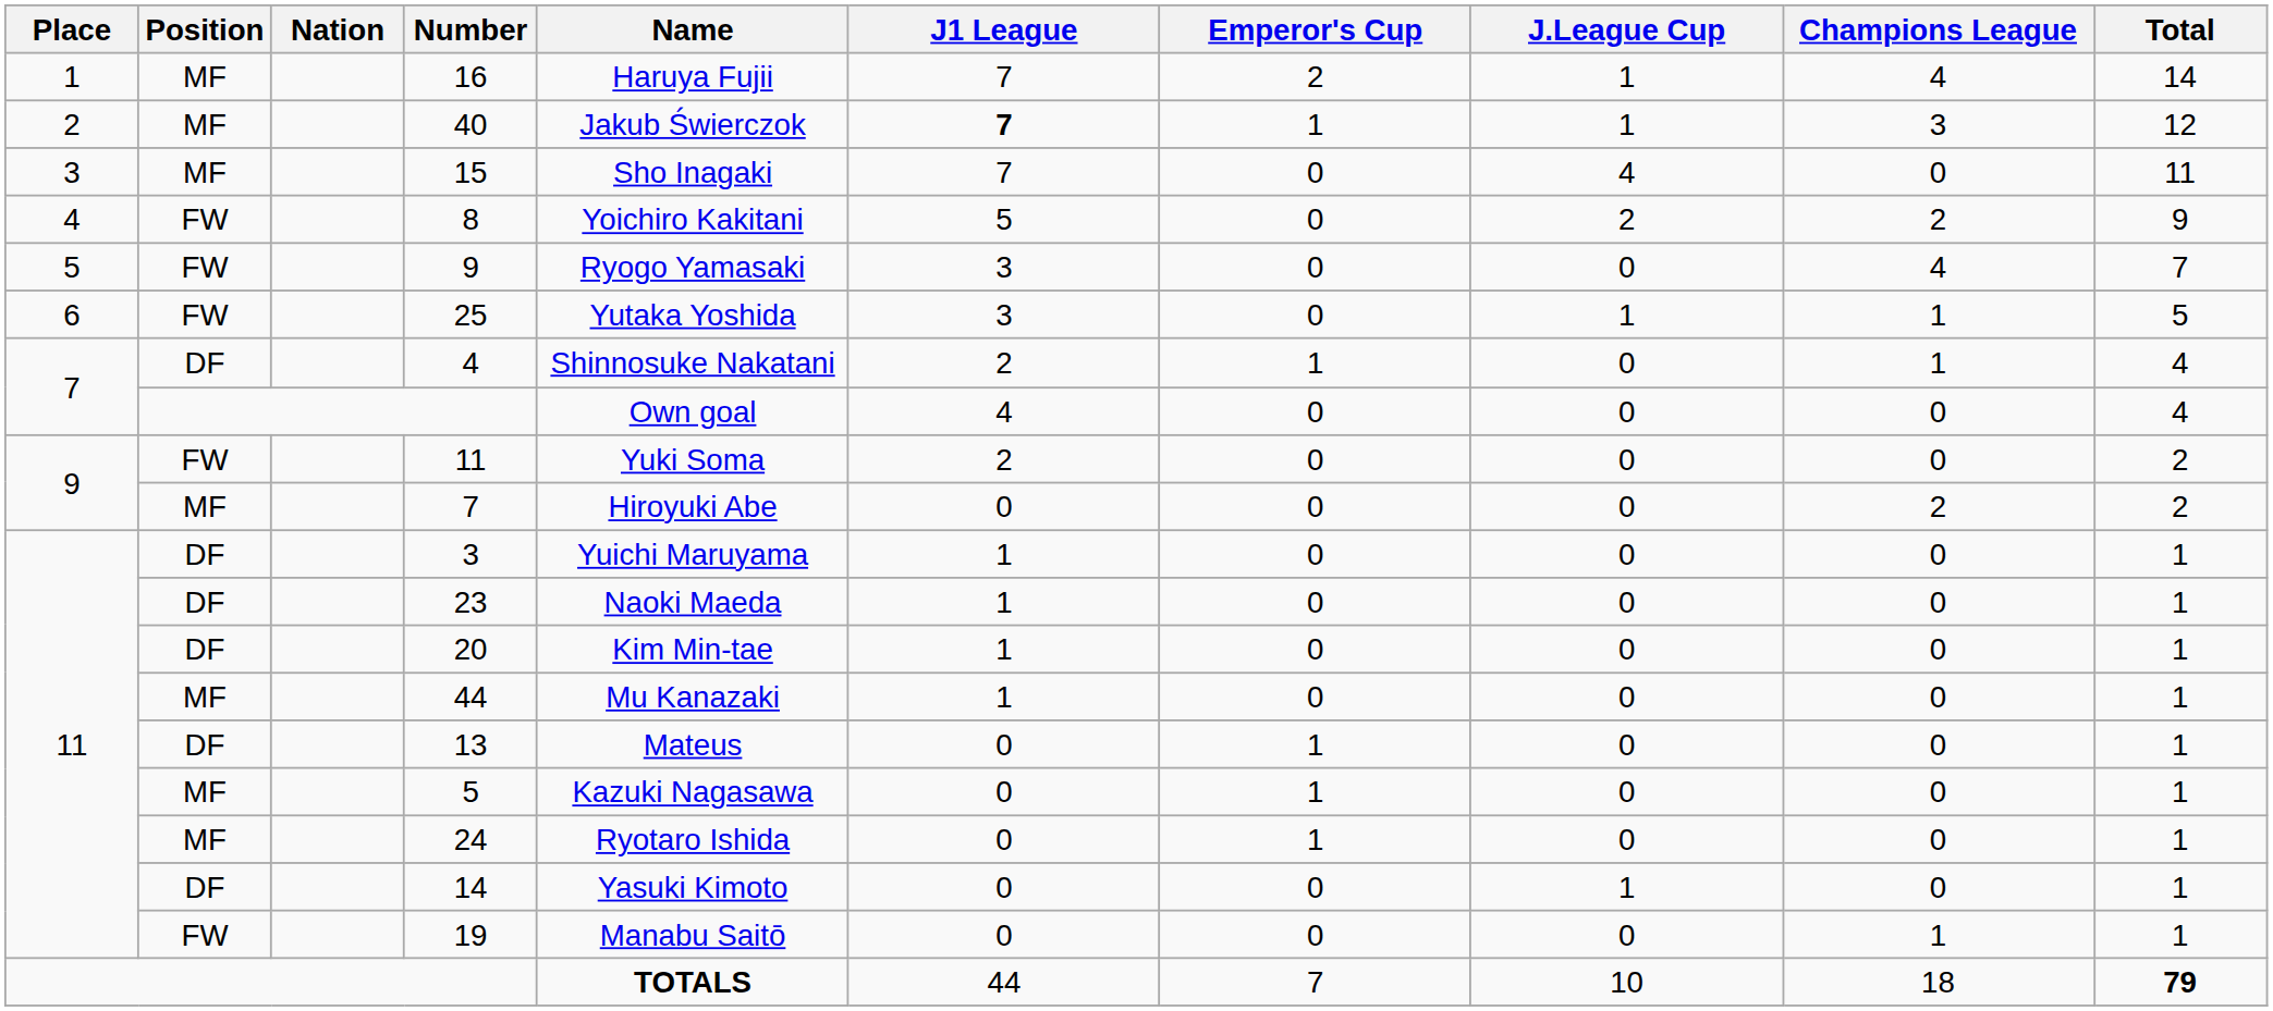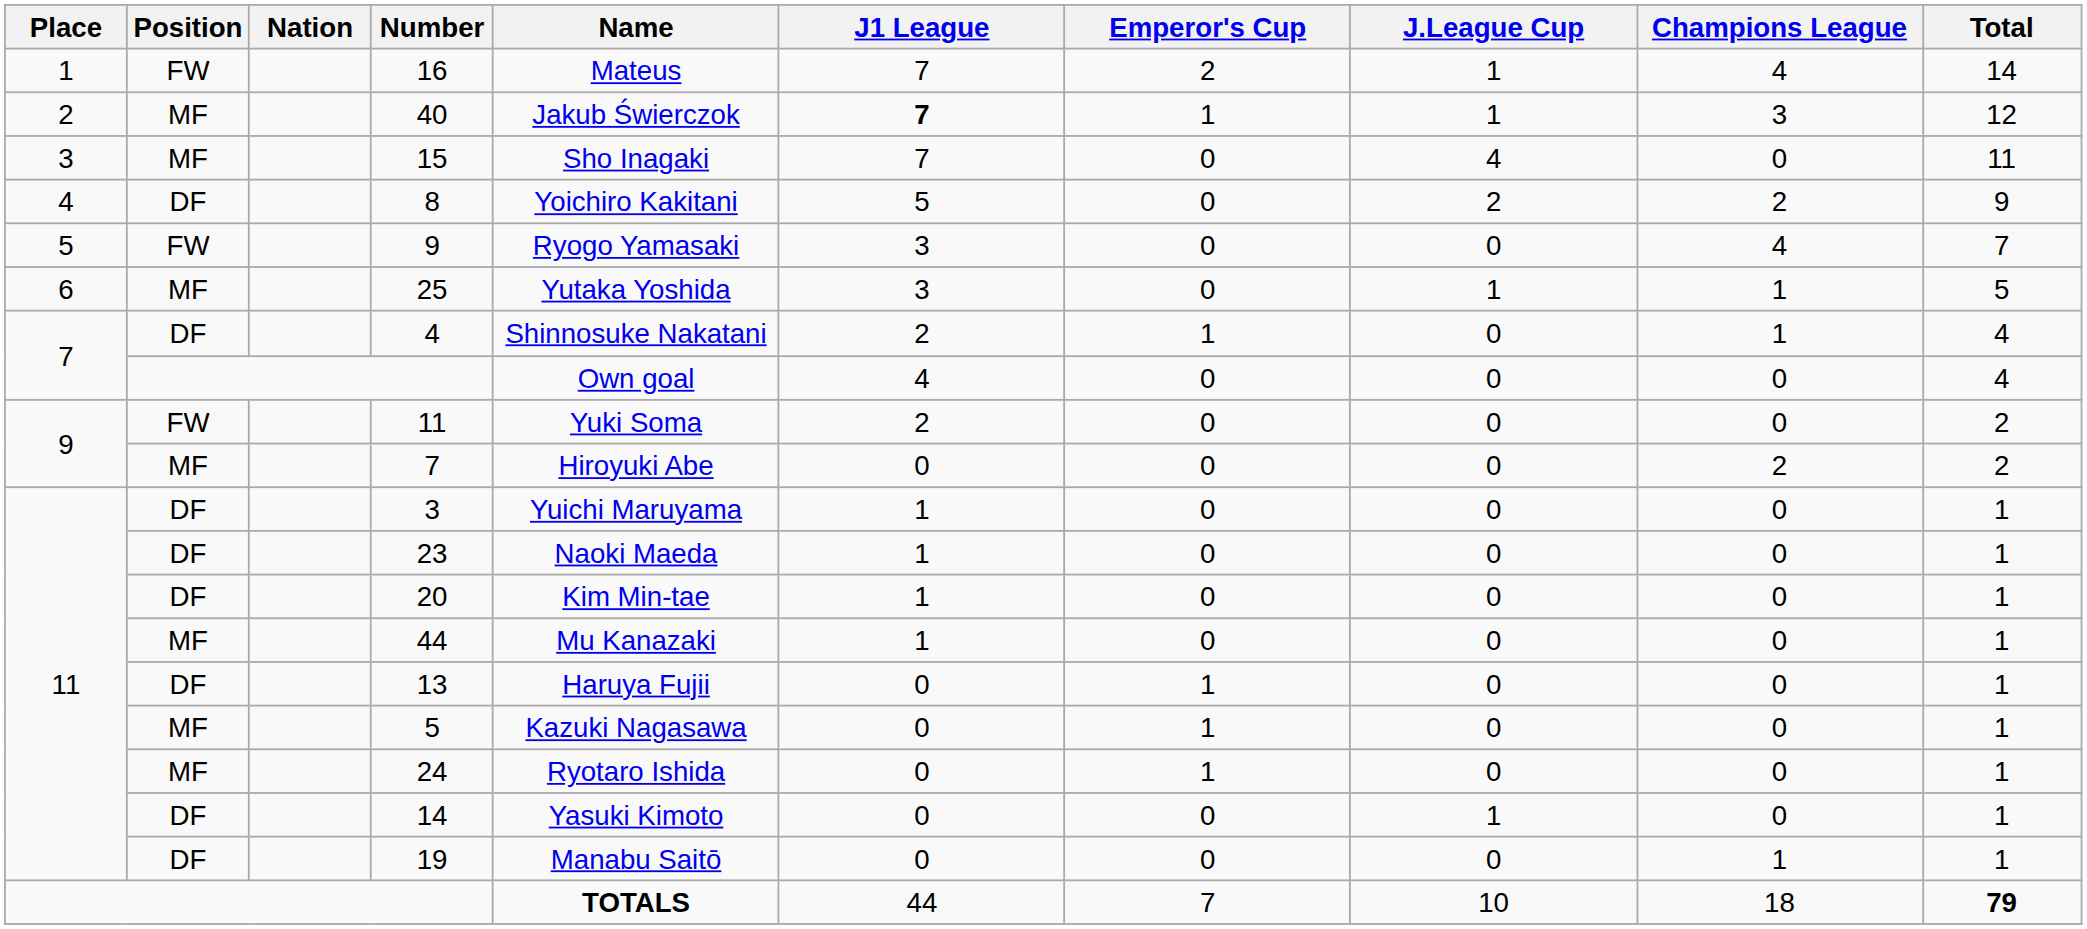16 | Position: MF -> FW
16 | Name: Haruya Fujii -> Mateus
8 | Position: FW -> DF
25 | Position: FW -> MF
13 | Name: Mateus -> Haruya Fujii
19 | Position: FW -> DF
